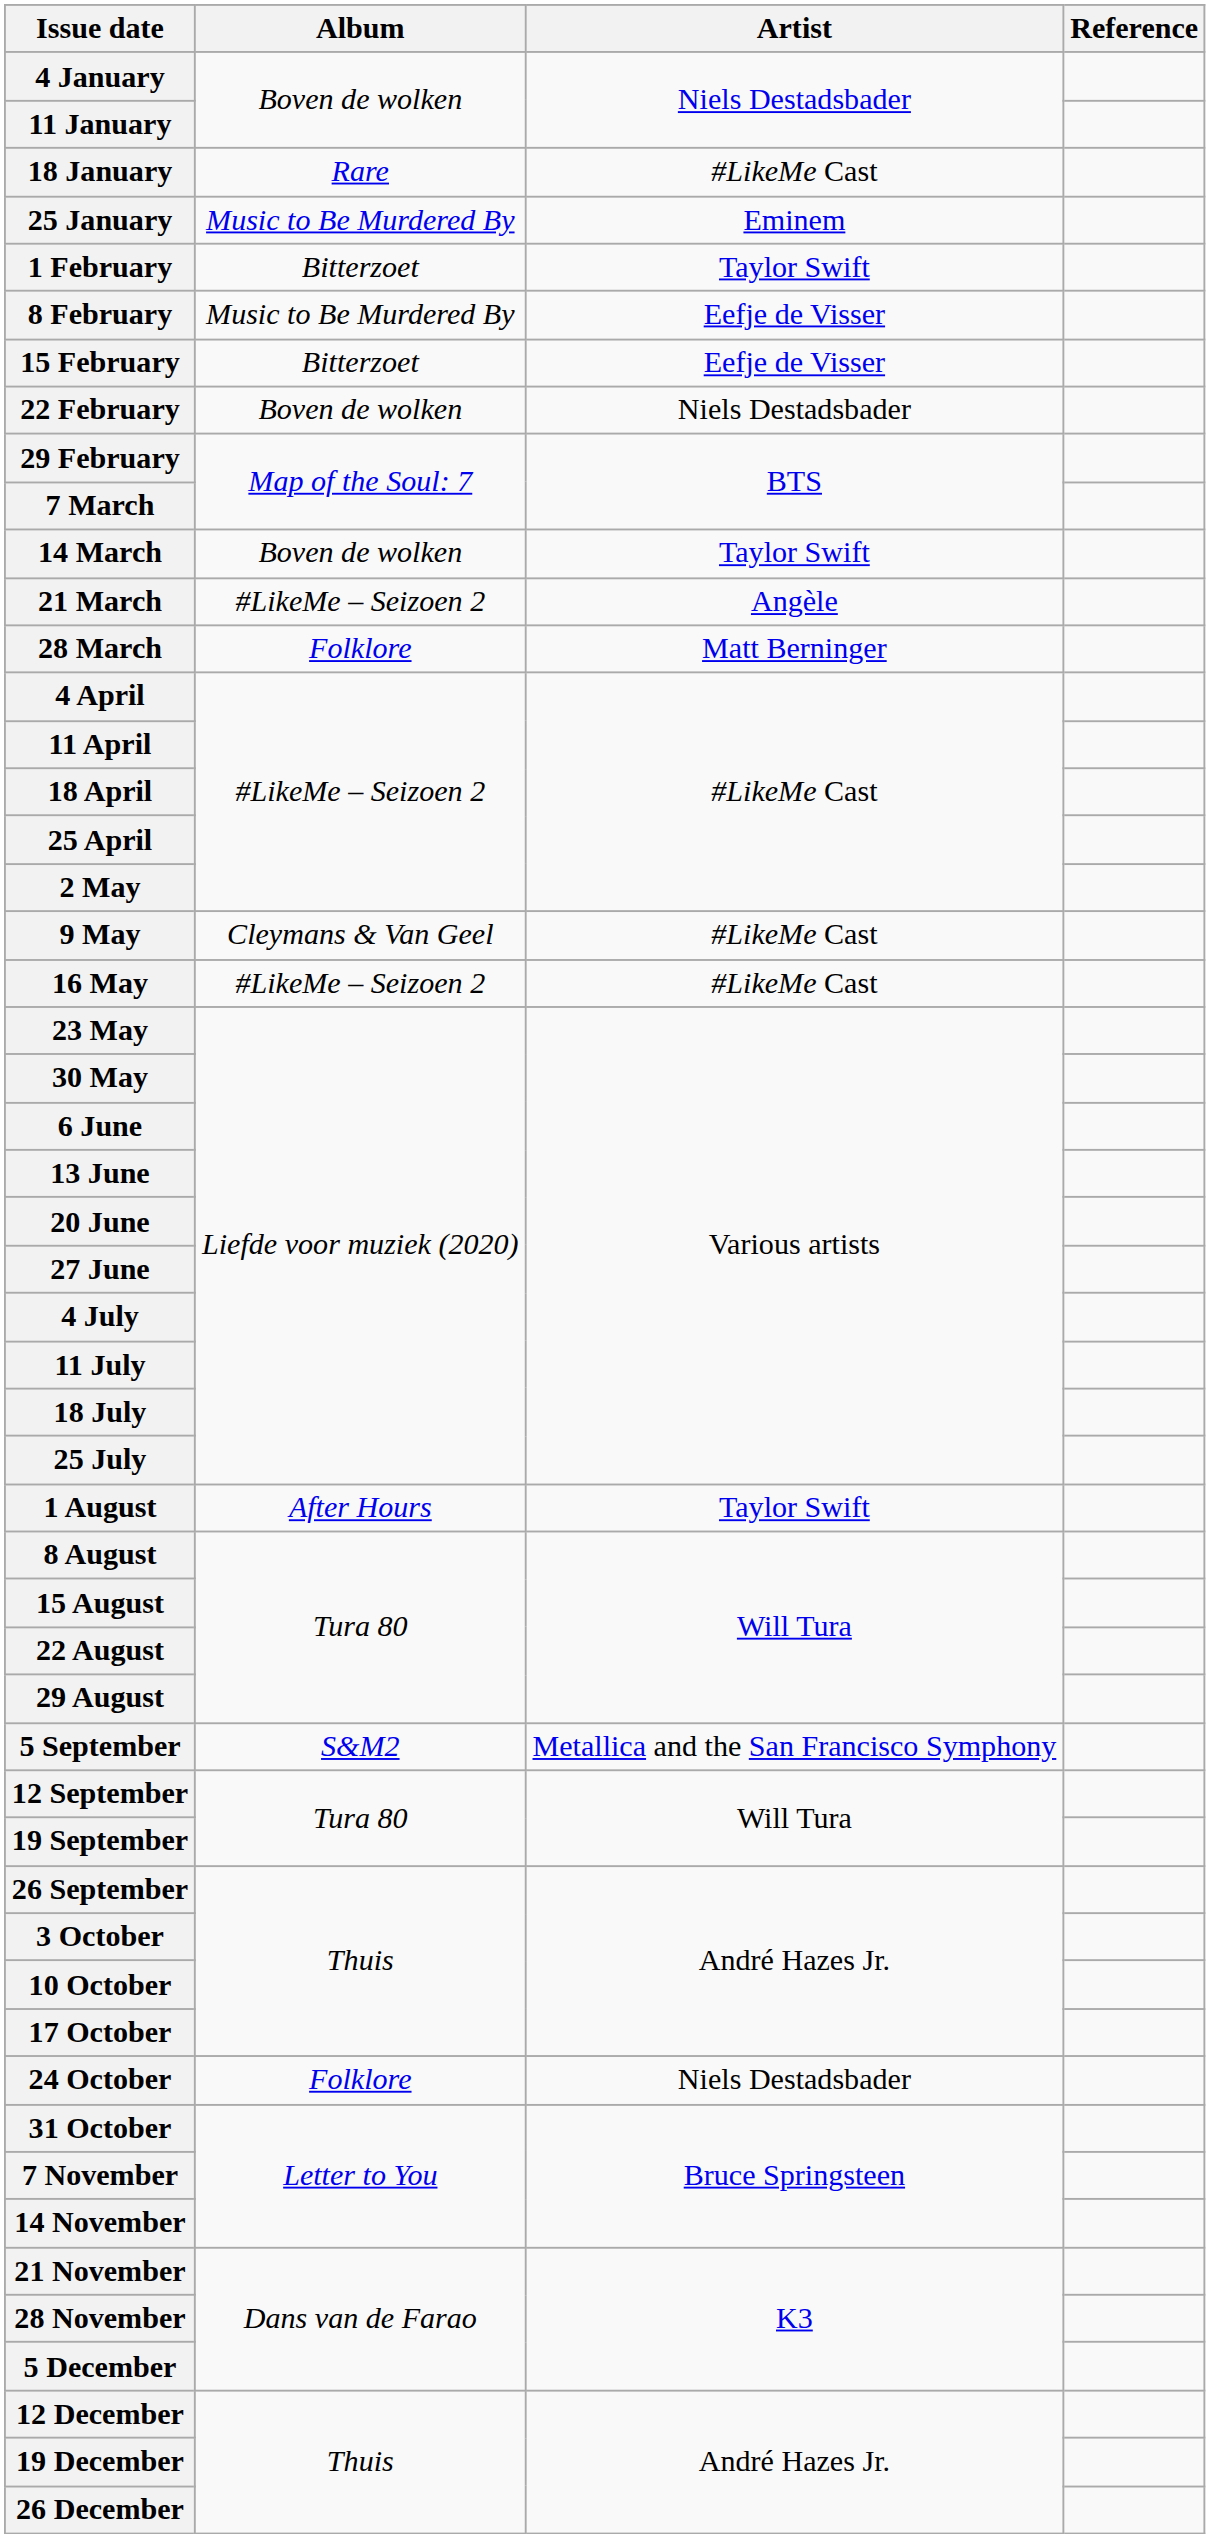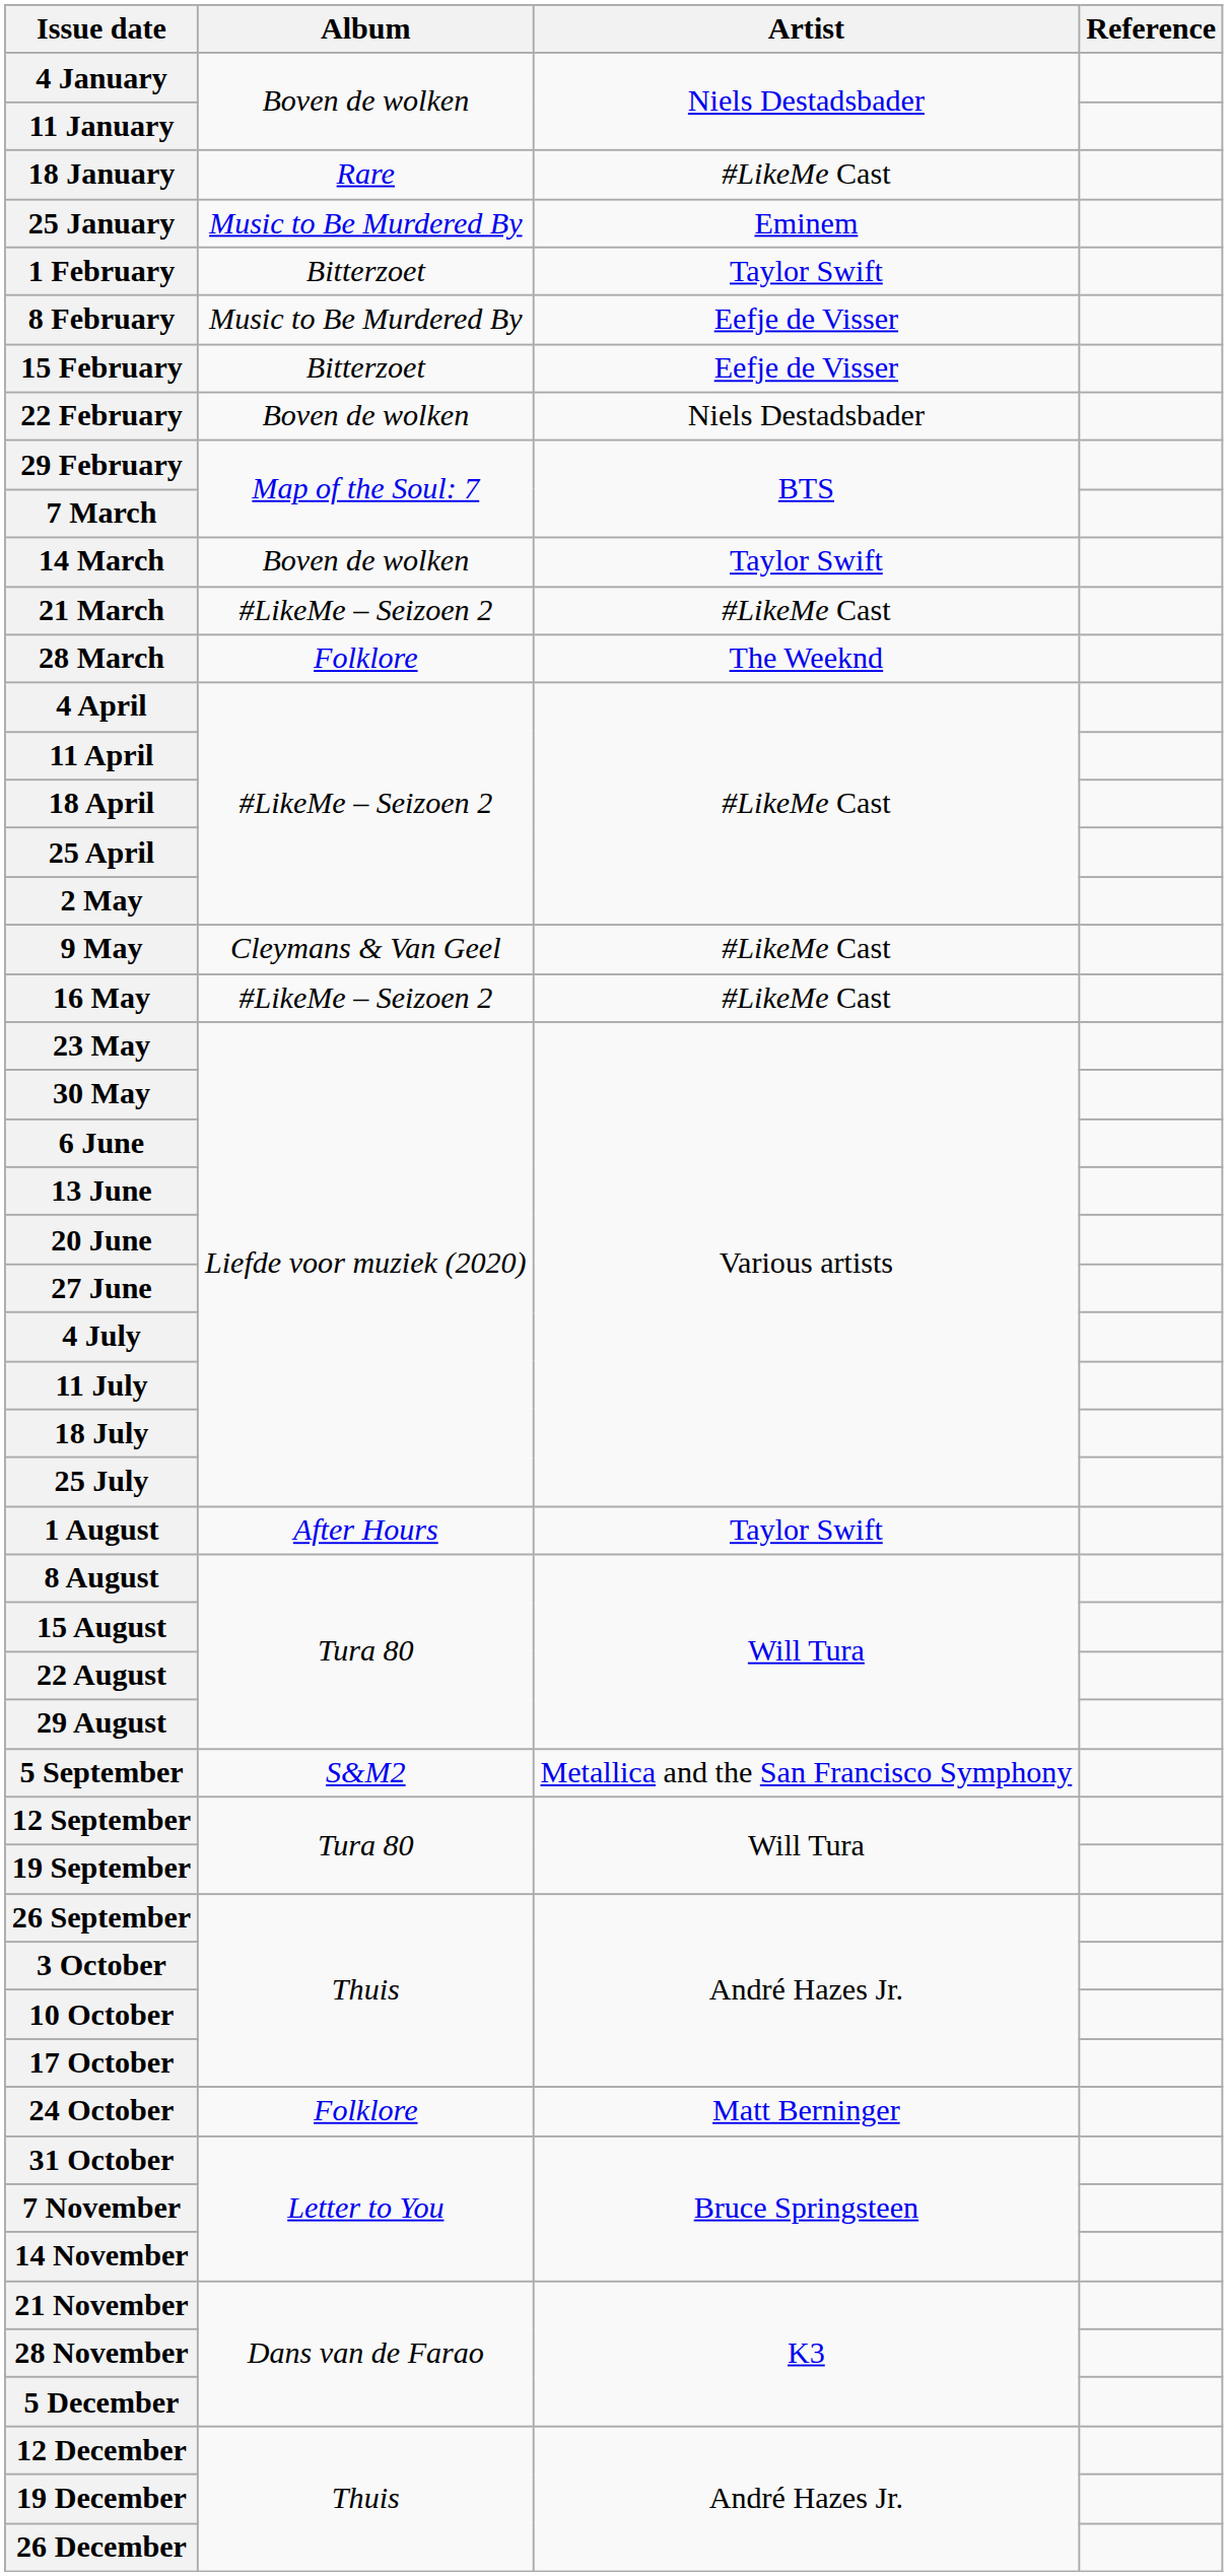21 March | Artist: Angèle -> #LikeMe Cast
28 March | Artist: Matt Berninger -> The Weeknd
24 October | Artist: Niels Destadsbader -> Matt Berninger
